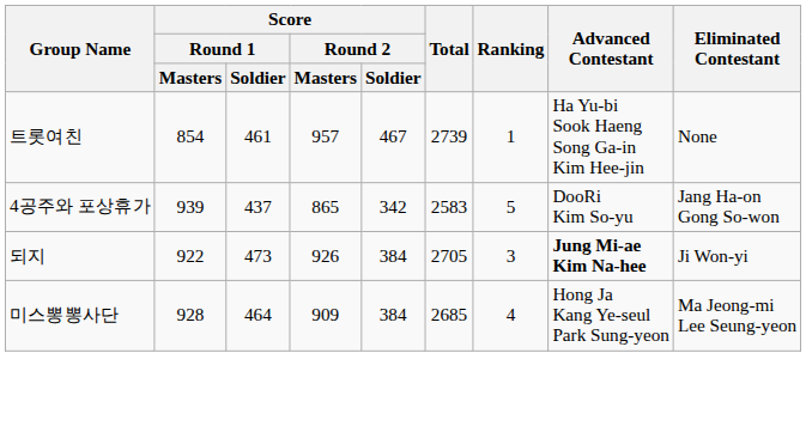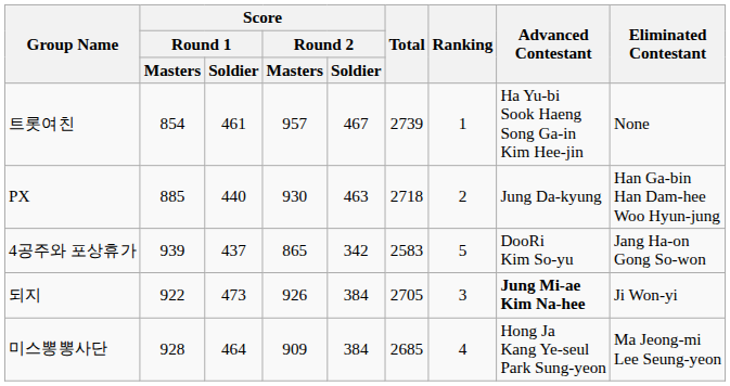+ row: PX | 885 | 440 | 930 | 463 | 2718 | 2 | Jung Da-kyung | Han Ga-bin Han Dam-hee Woo Hyun-jung
